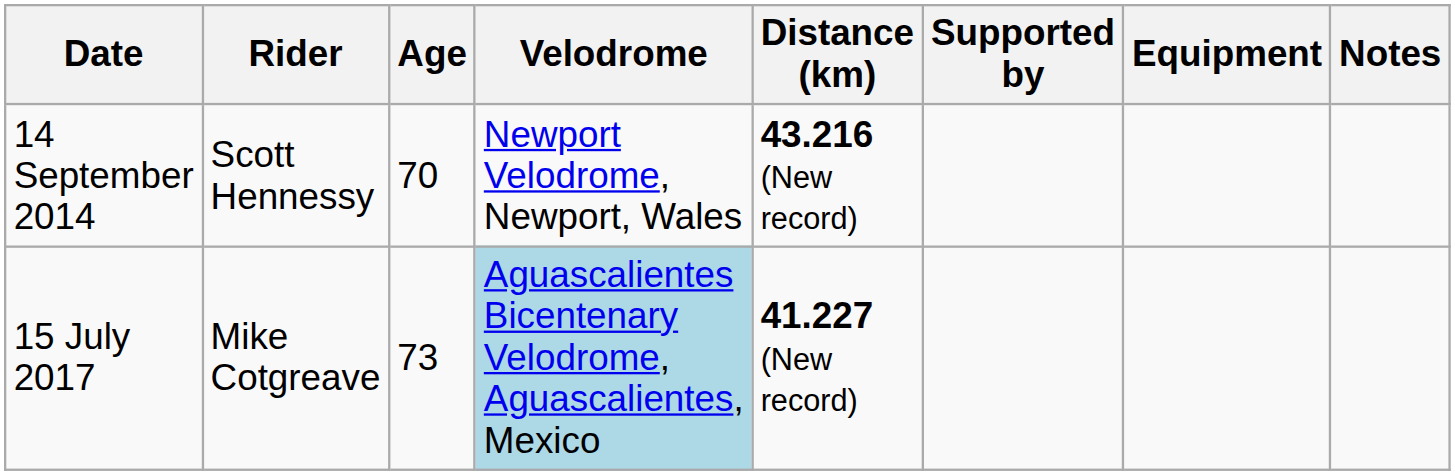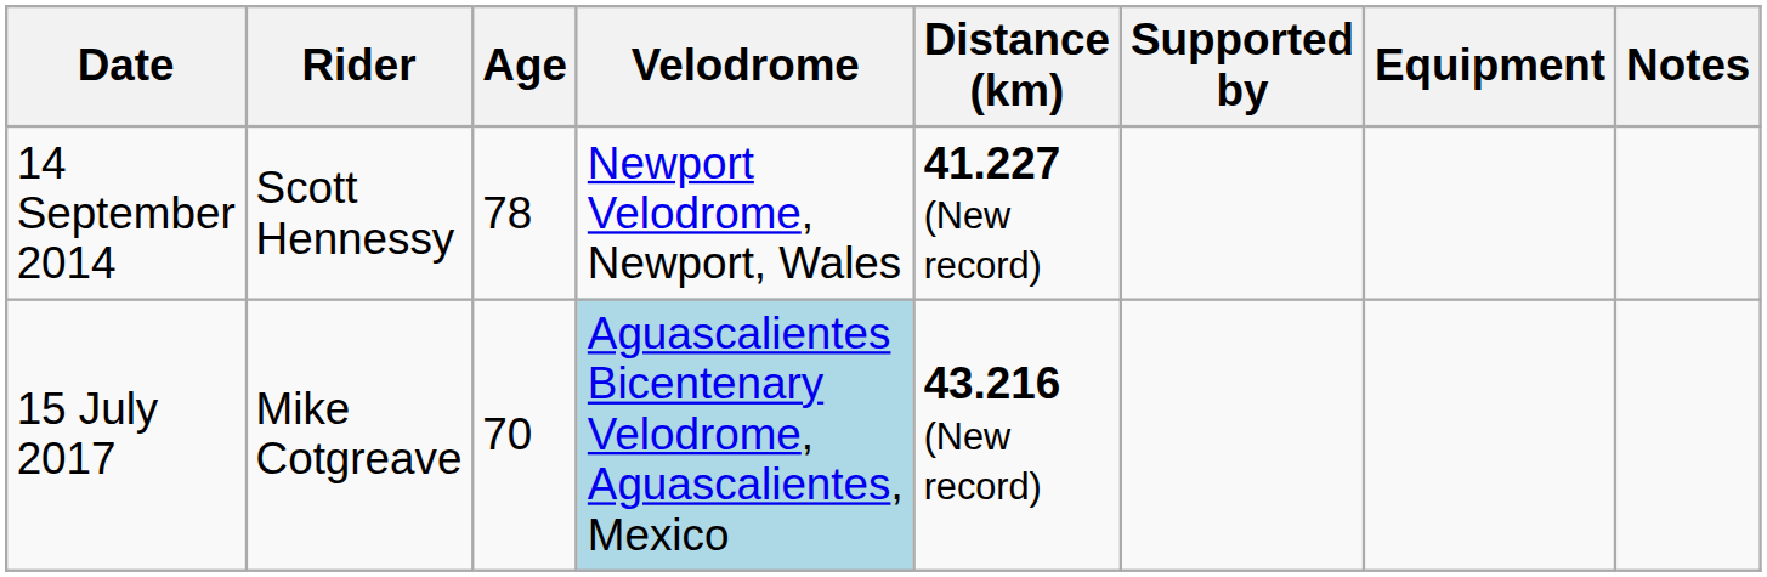14 September 2014 | Age: 70 -> 78
14 September 2014 | Distance (km): 43.216 (New record) -> 41.227 (New record)
15 July 2017 | Age: 73 -> 70
15 July 2017 | Distance (km): 41.227 (New record) -> 43.216 (New record)
